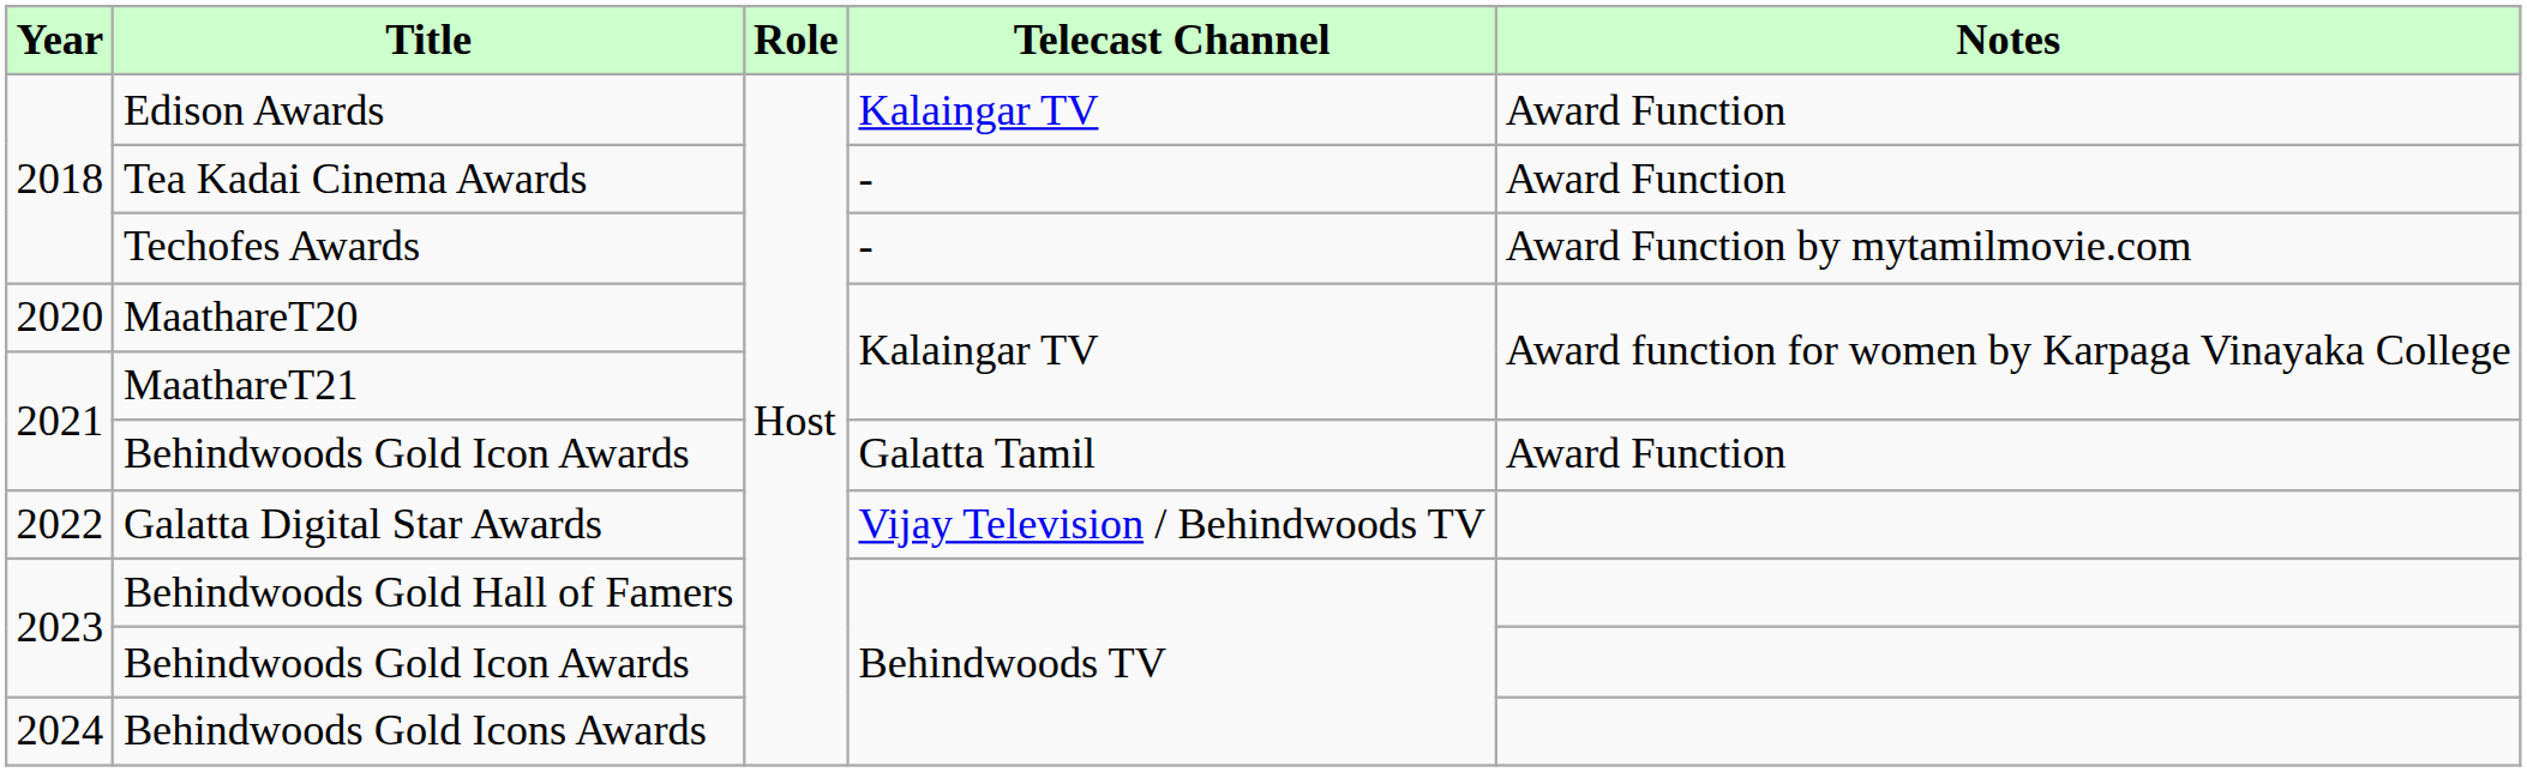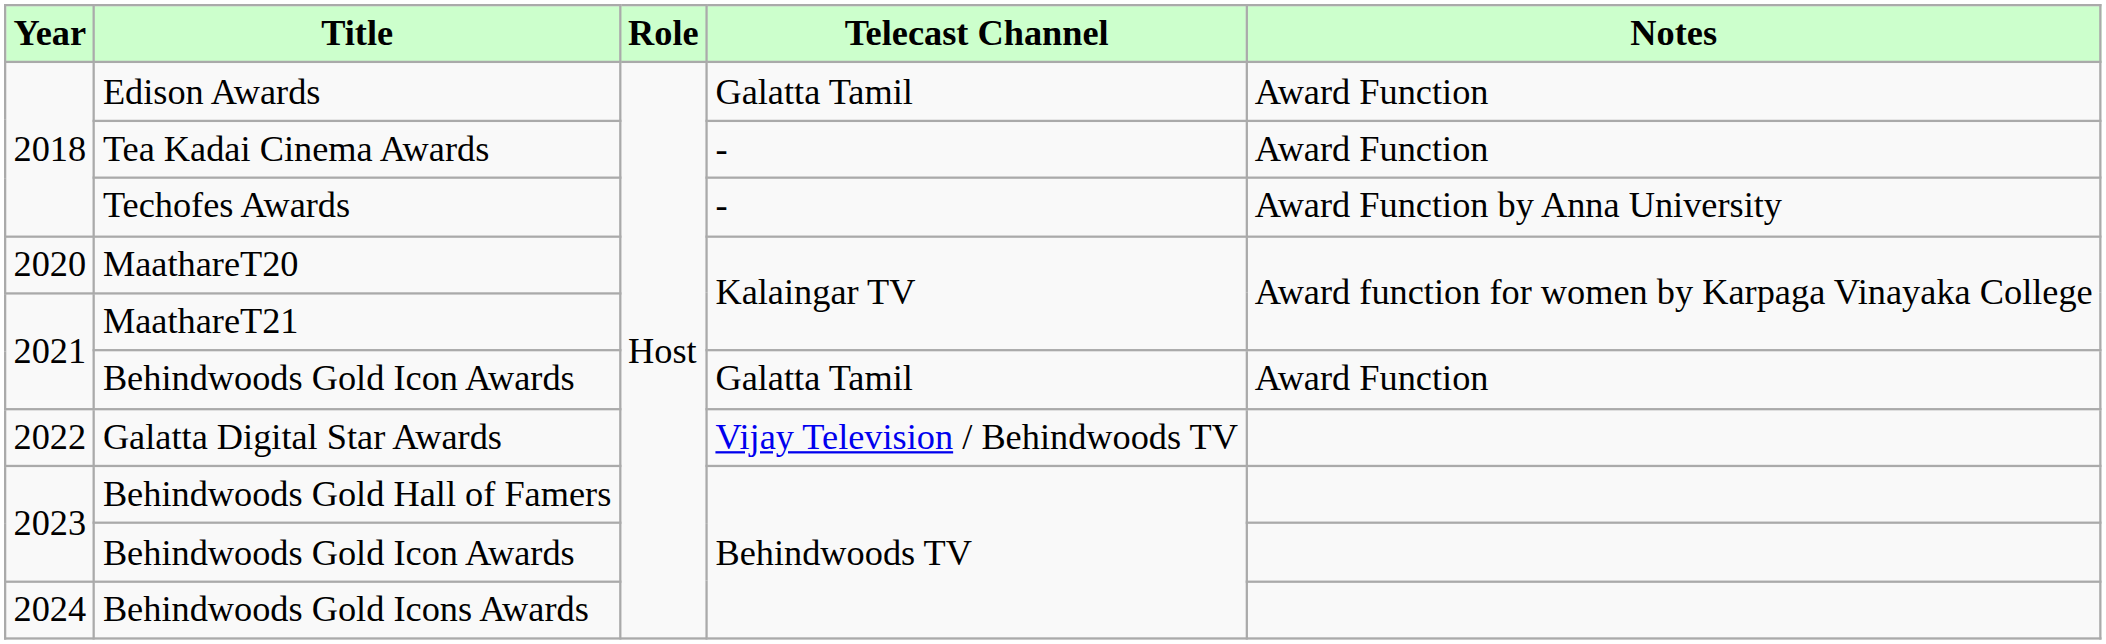Edison Awards | Telecast Channel: Kalaingar TV -> Galatta Tamil
Techofes Awards | Notes: Award Function by mytamilmovie.com -> Award Function by Anna University
